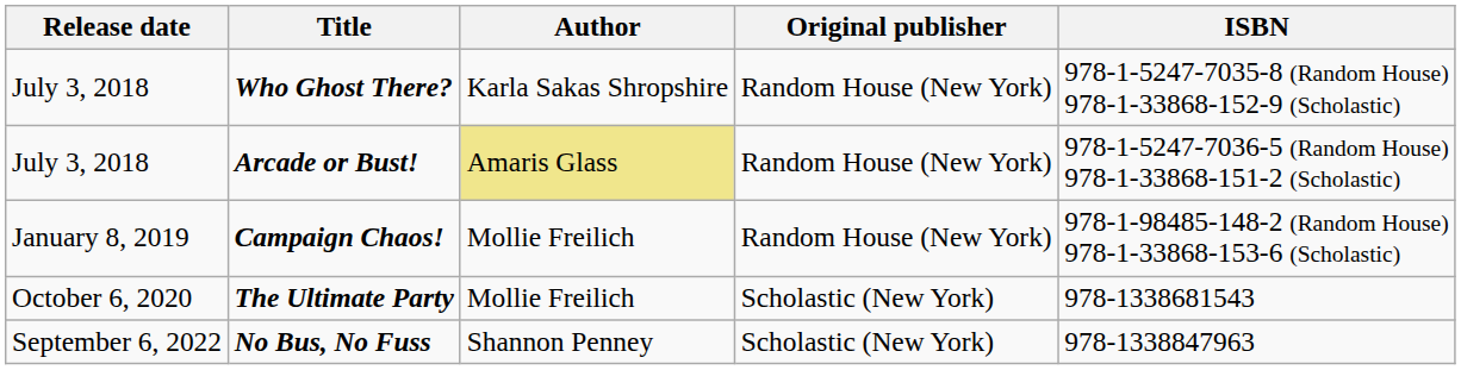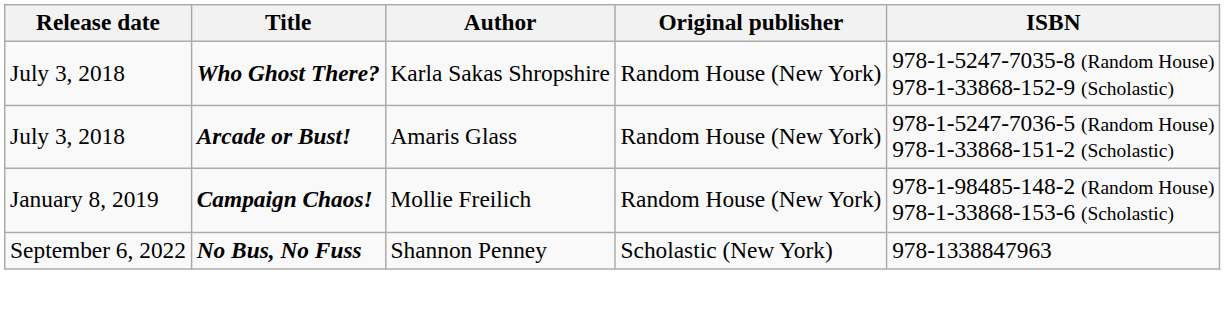Arcade or Bust! | Author: khaki background -> no background
- row: October 6, 2020 | The Ultimate Party | Mollie Freilich | Scholastic (New York) | 978-1338681543
